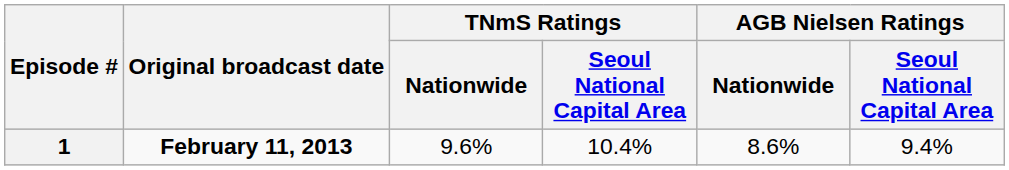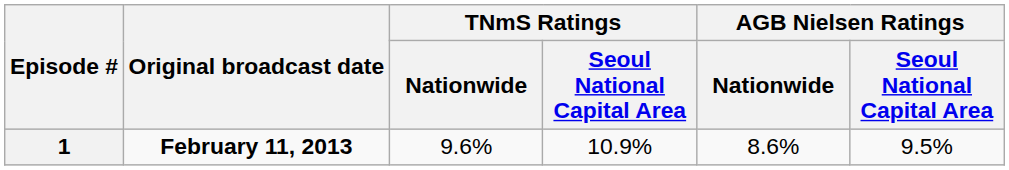1 | TNmS Ratings / Seoul National Capital Area: 10.4% -> 10.9%
1 | AGB Nielsen Ratings / Seoul National Capital Area: 9.4% -> 9.5%
